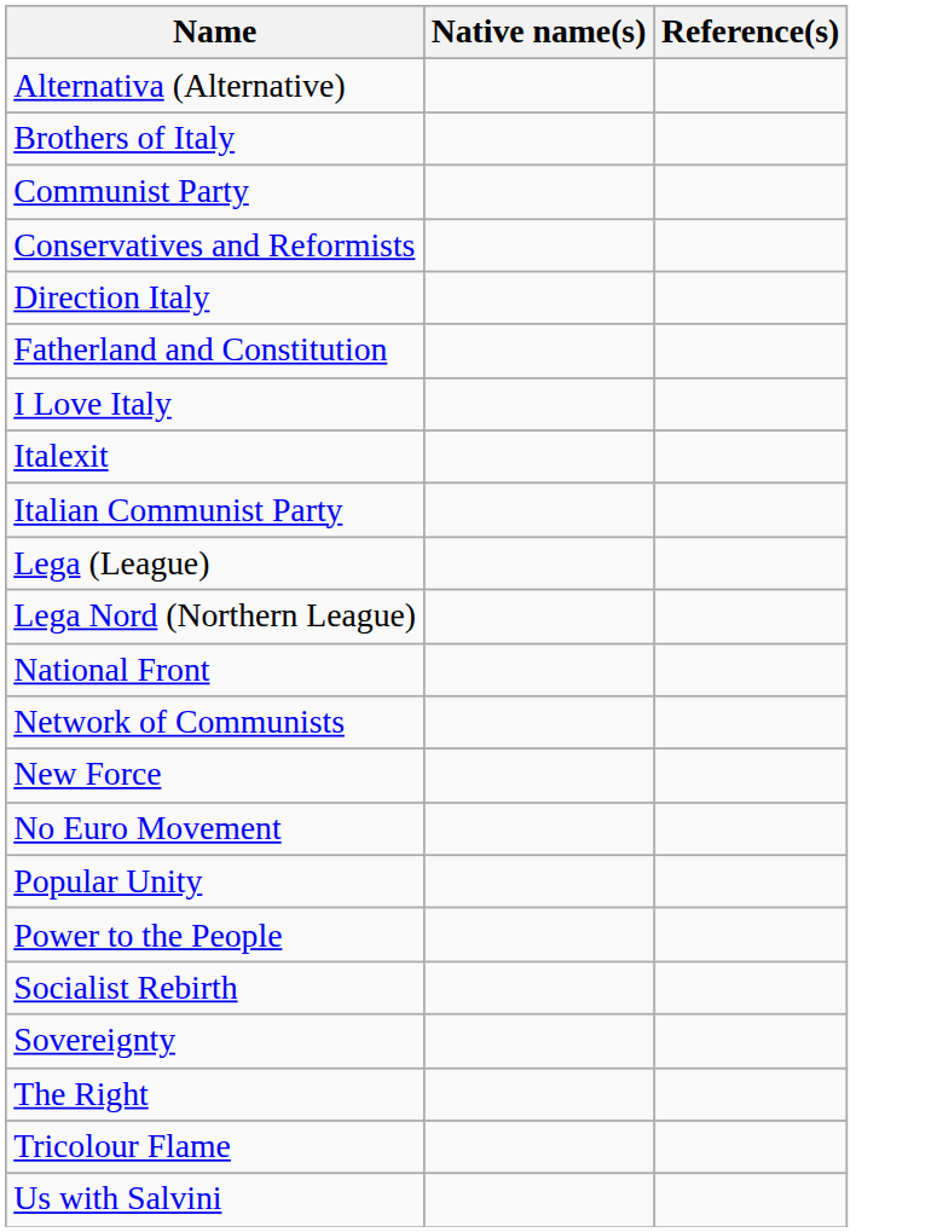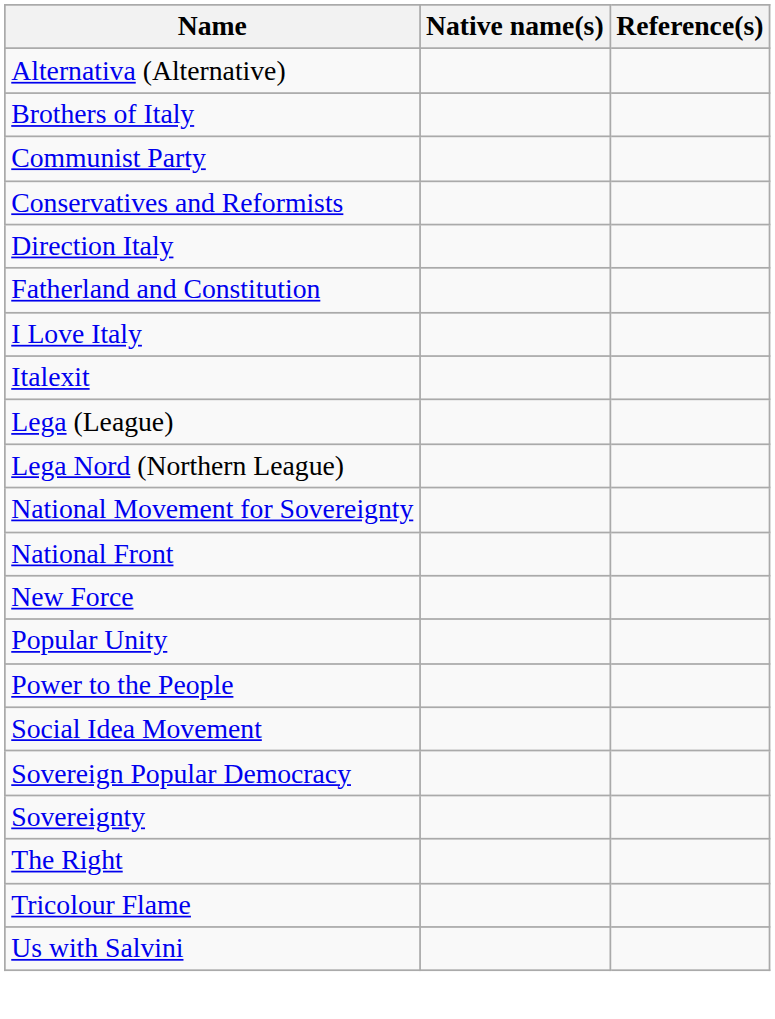- row: Italian Communist Party
+ row: National Movement for Sovereignty
- row: Network of Communists
- row: No Euro Movement
+ row: Social Idea Movement
- row: Socialist Rebirth
+ row: Sovereign Popular Democracy
